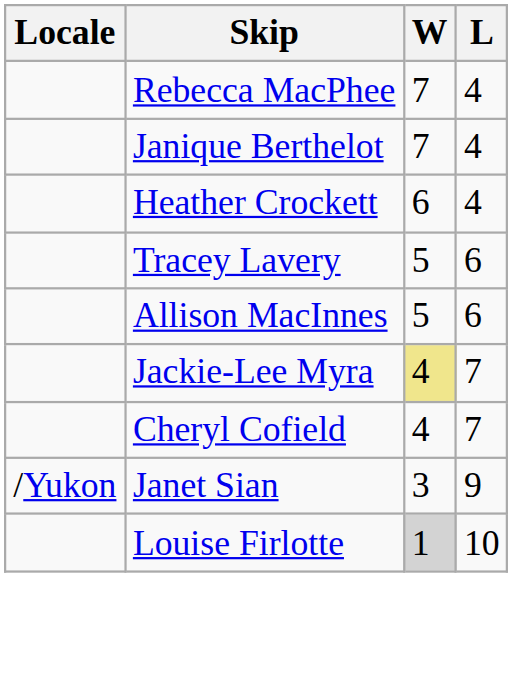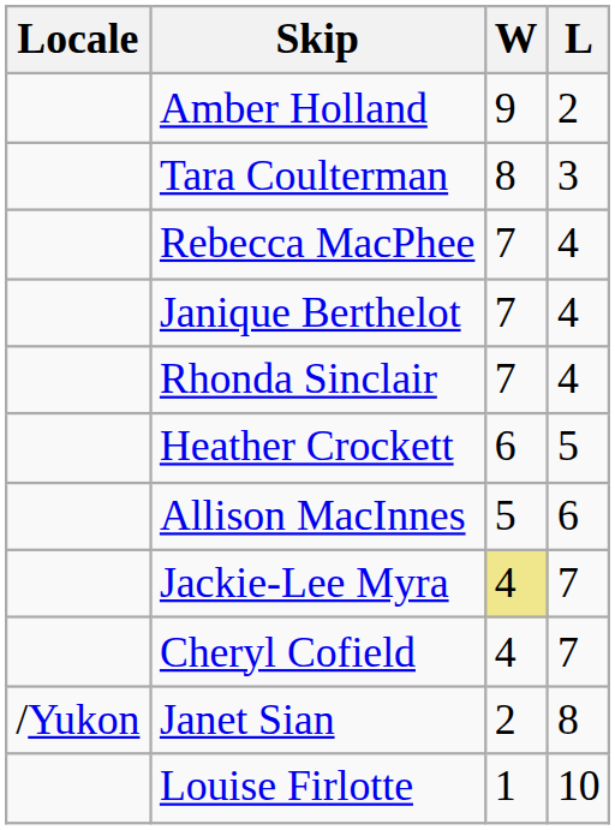+ row: Amber Holland | 9 | 2
+ row: Tara Coulterman | 8 | 3
+ row: Rhonda Sinclair | 7 | 4
Heather Crockett | L: 4 -> 5
- row: Tracey Lavery | 5 | 6
Janet Sian | W: 3 -> 2
Janet Sian | L: 9 -> 8
Louise Firlotte | W: lightgrey background -> no background
